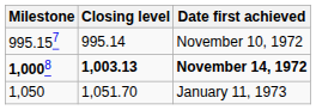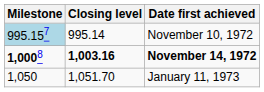November 10, 1972 | Milestone: no background -> lightblue background
November 14, 1972 | Closing level: 1,003.13 -> 1,003.16
